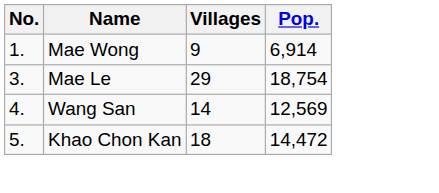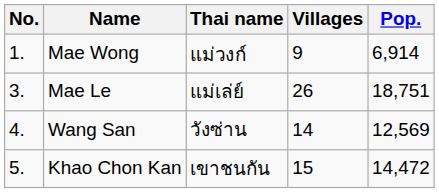+ column: Thai name | แม่วงก์ | แม่เล่ย์ | วังซ่าน | เขาชนกัน
Mae Le | Villages: 29 -> 26
Mae Le | Pop.: 18,754 -> 18,751
Khao Chon Kan | Villages: 18 -> 15
